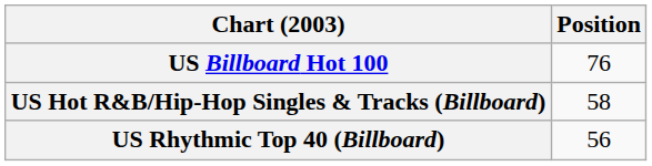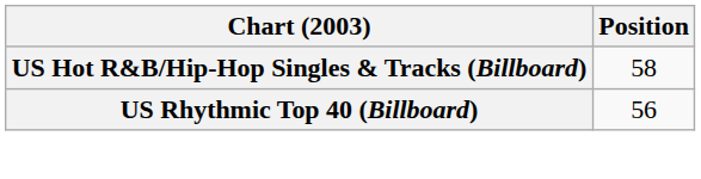- row: US Billboard Hot 100 | 76
